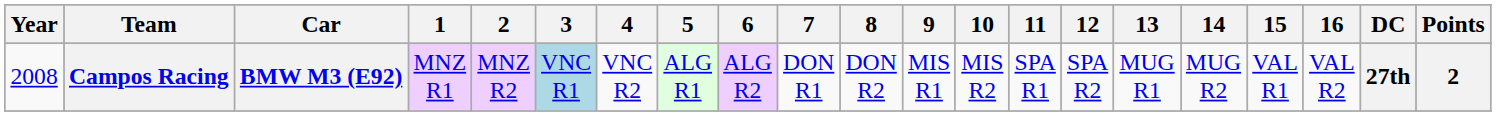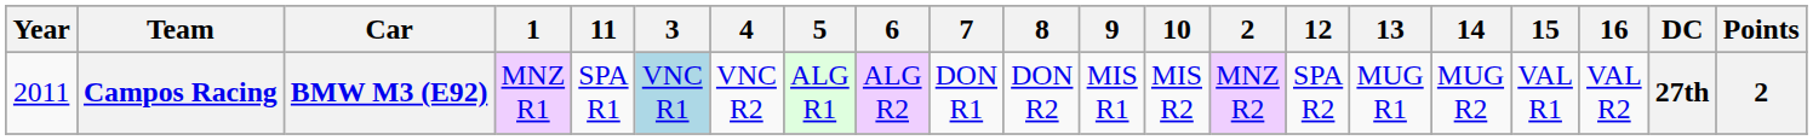columns swapped: 2 <-> 11
Campos Racing | Year: 2008 -> 2011
